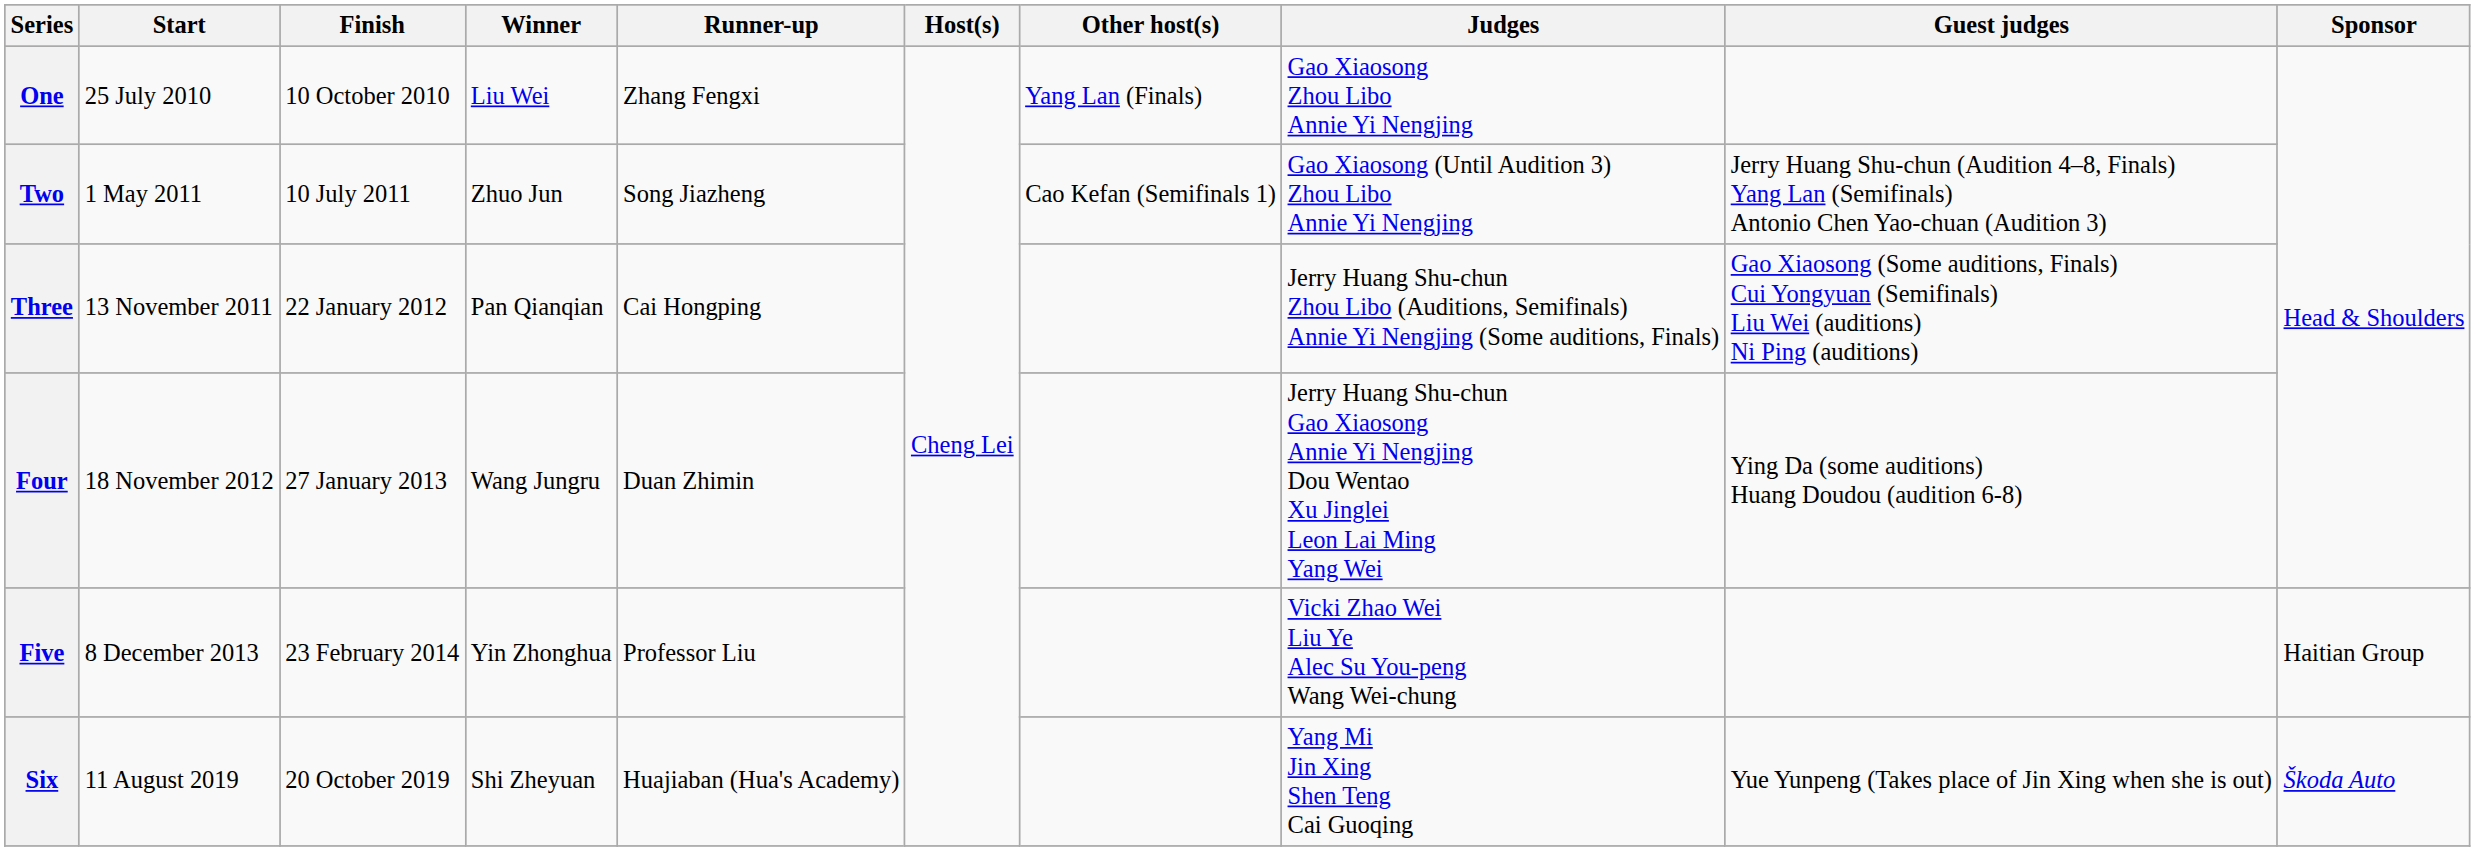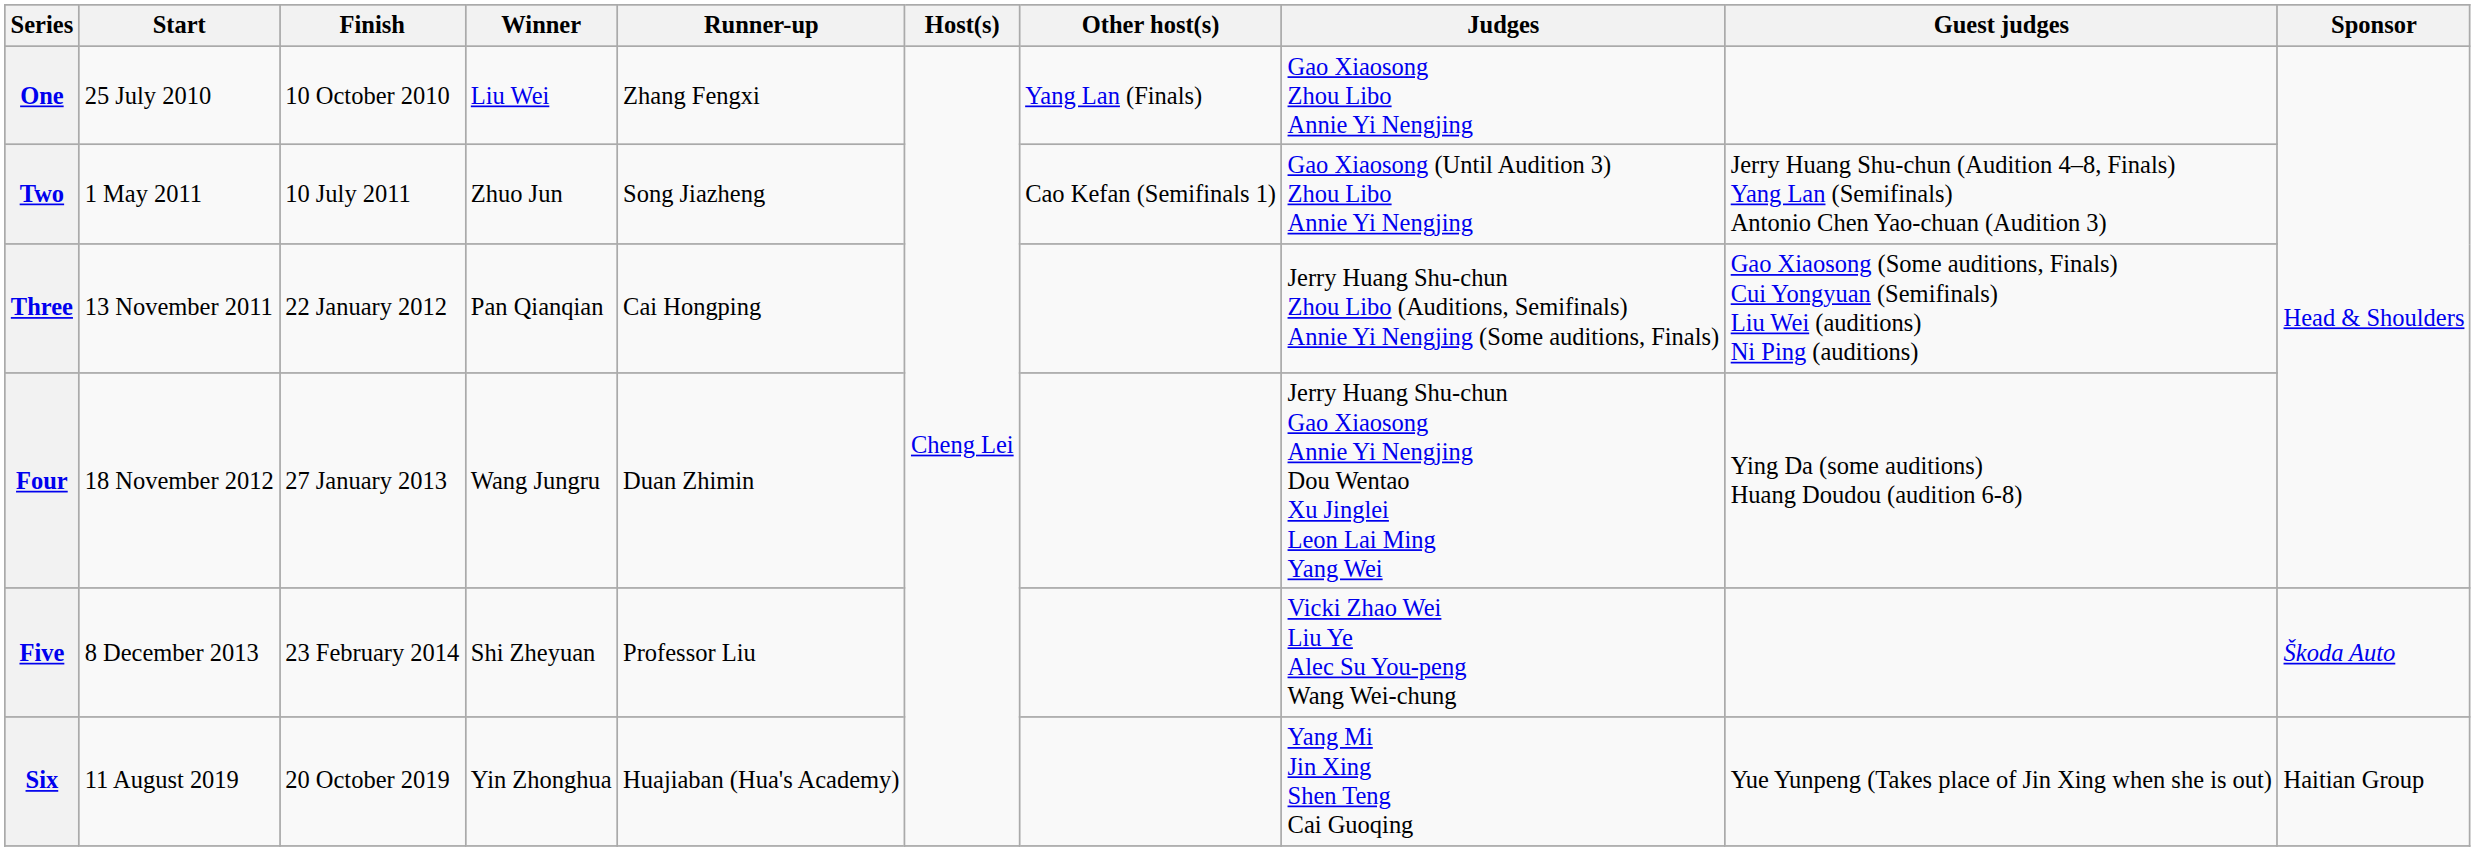Five | Winner: Yin Zhonghua -> Shi Zheyuan
Five | Sponsor: Haitian Group -> Škoda Auto
Six | Winner: Shi Zheyuan -> Yin Zhonghua
Six | Sponsor: Škoda Auto -> Haitian Group
